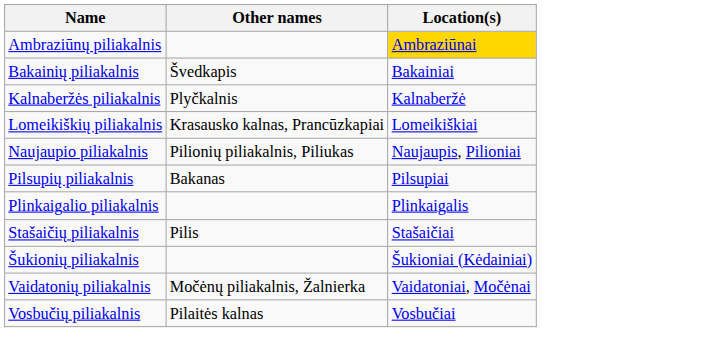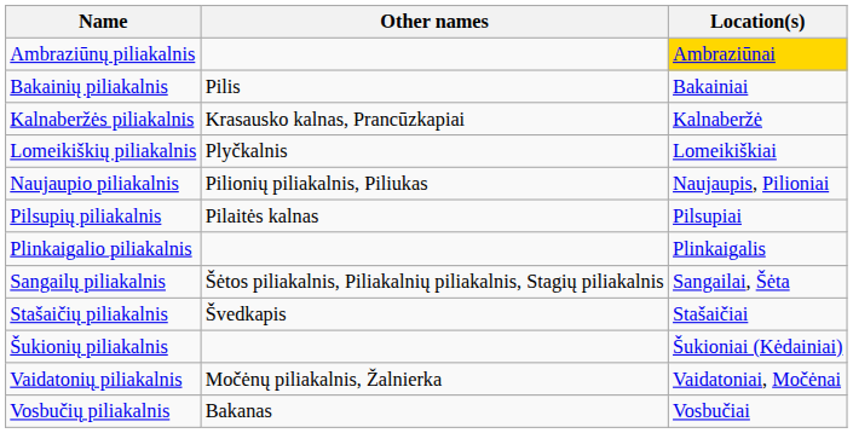Bakainių piliakalnis | Other names: Švedkapis -> Pilis
Kalnaberžės piliakalnis | Other names: Plyčkalnis -> Krasausko kalnas, Prancūzkapiai
Lomeikiškių piliakalnis | Other names: Krasausko kalnas, Prancūzkapiai -> Plyčkalnis
Pilsupių piliakalnis | Other names: Bakanas -> Pilaitės kalnas
+ row: Sangailų piliakalnis | Šėtos piliakalnis, Piliakalnių piliakalnis, Stagių piliakalnis | Sangailai, Šėta
Stašaičių piliakalnis | Other names: Pilis -> Švedkapis
Vosbučių piliakalnis | Other names: Pilaitės kalnas -> Bakanas
